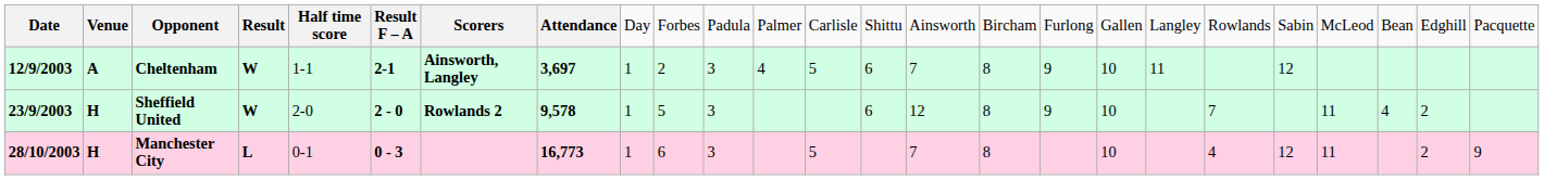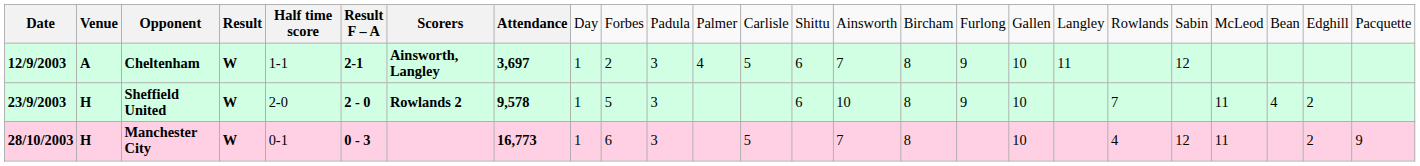Sheffield United | column 15: 12 -> 10
Manchester City | column 4: L -> W
